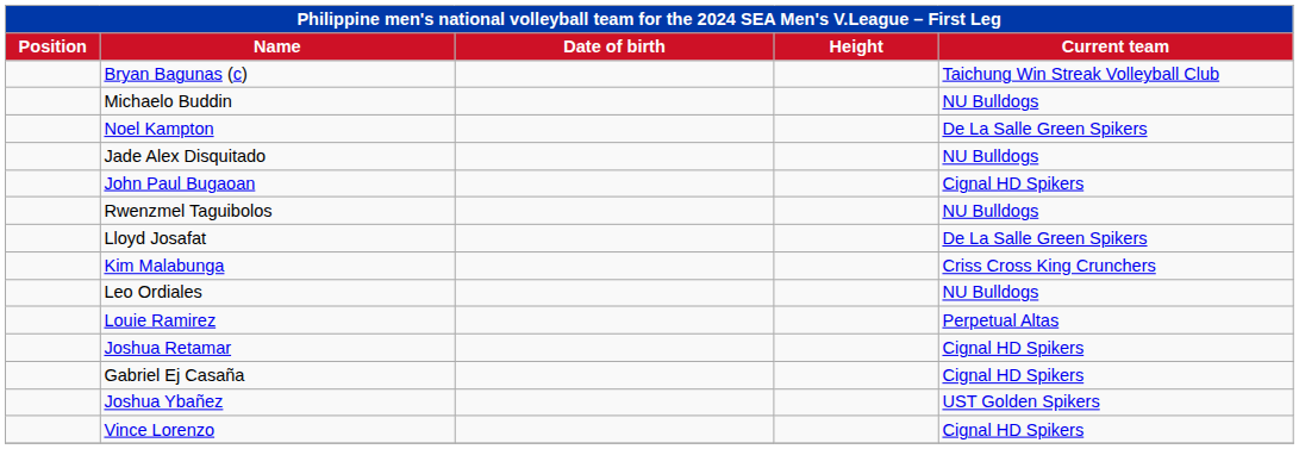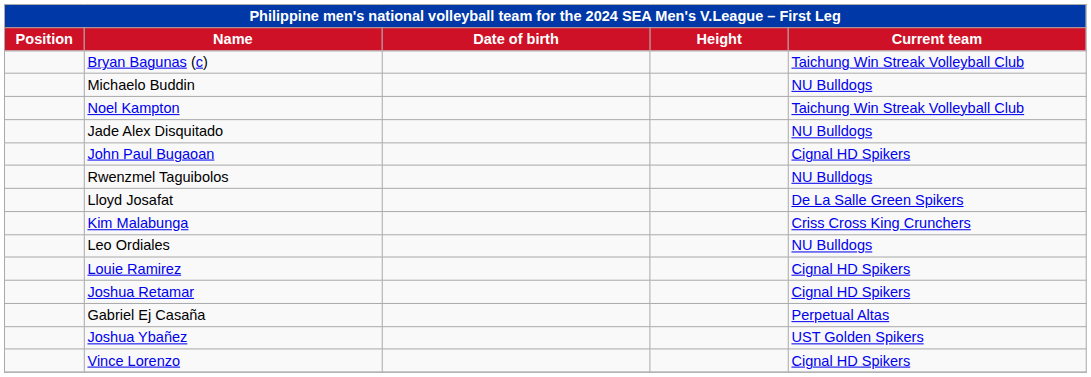Noel Kampton | Current team: De La Salle Green Spikers -> Taichung Win Streak Volleyball Club
Louie Ramirez | Current team: Perpetual Altas -> Cignal HD Spikers
Gabriel Ej Casaña | Current team: Cignal HD Spikers -> Perpetual Altas
